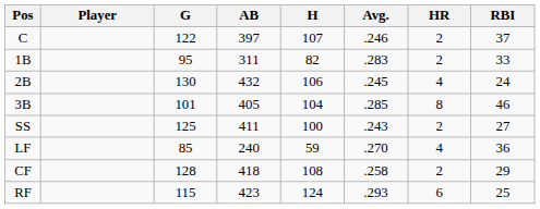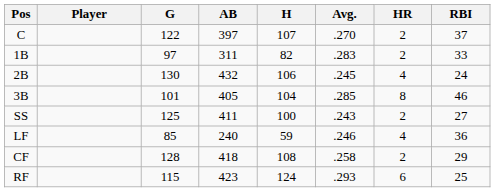C | Avg.: .246 -> .270
1B | G: 95 -> 97
LF | Avg.: .270 -> .246
